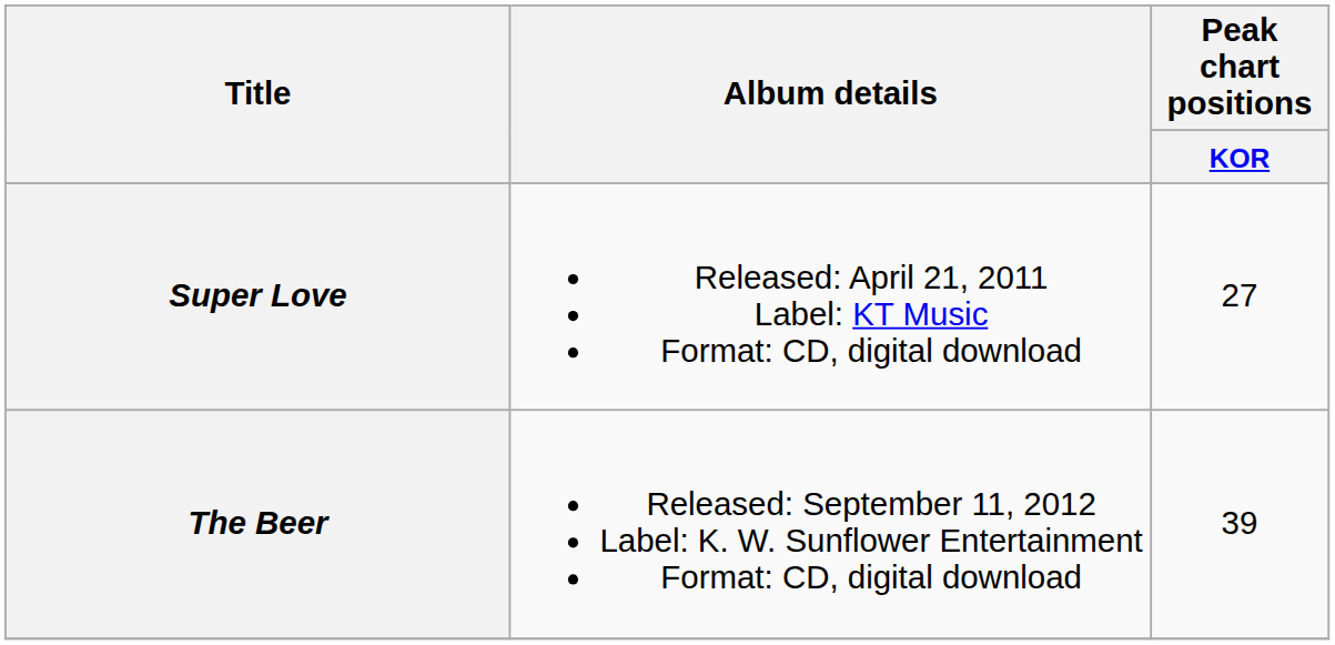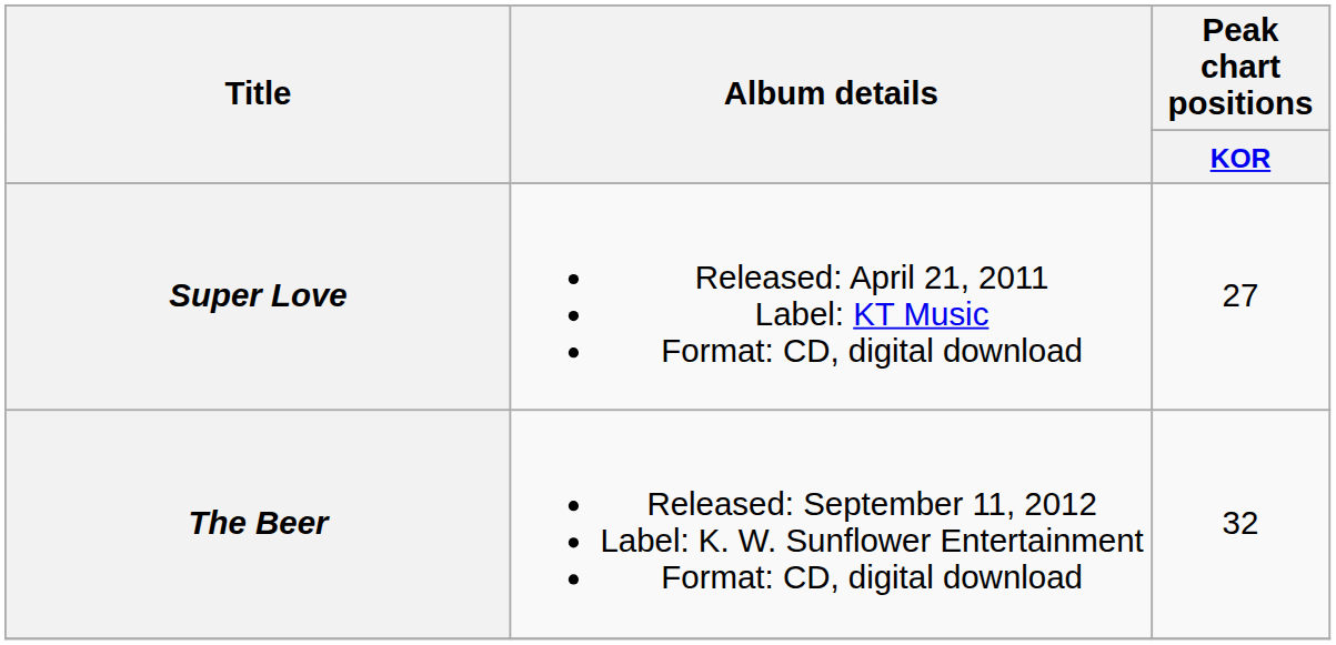The Beer | Peak chart positions / KOR: 39 -> 32
